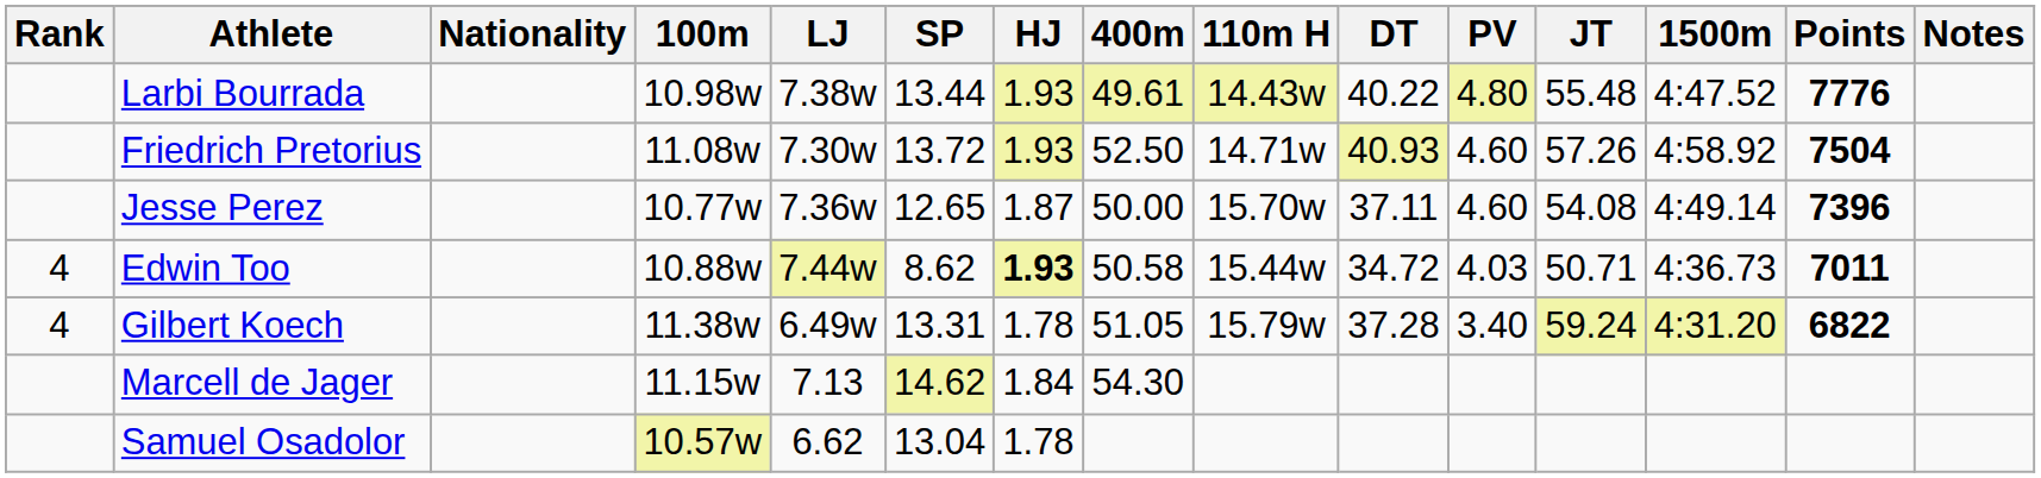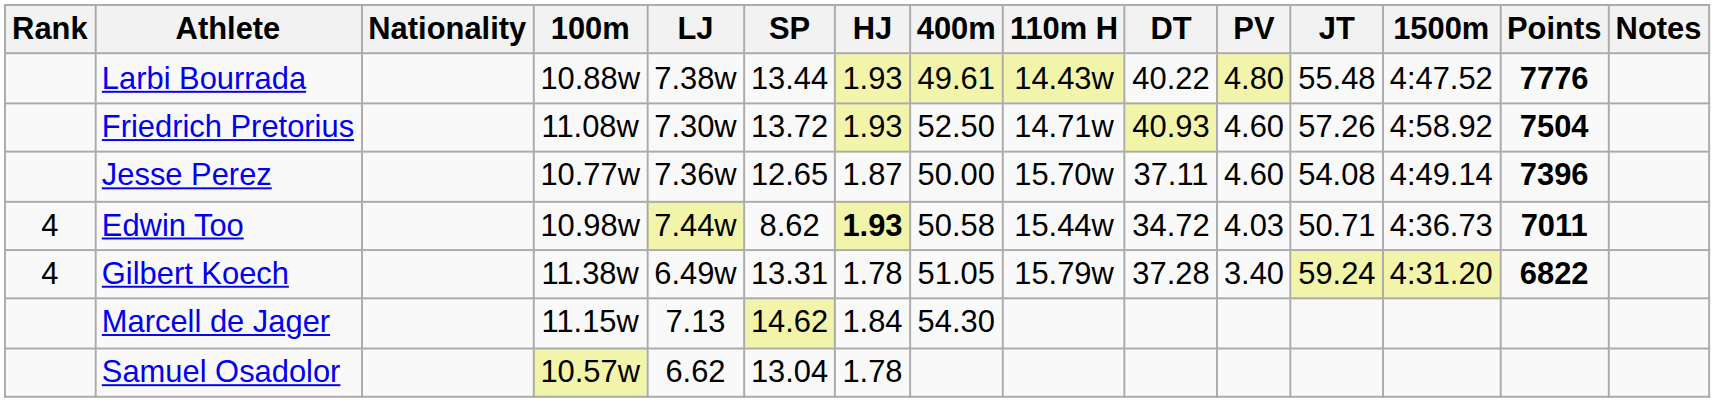Larbi Bourrada | 100m: 10.98w -> 10.88w
Edwin Too | 100m: 10.88w -> 10.98w
